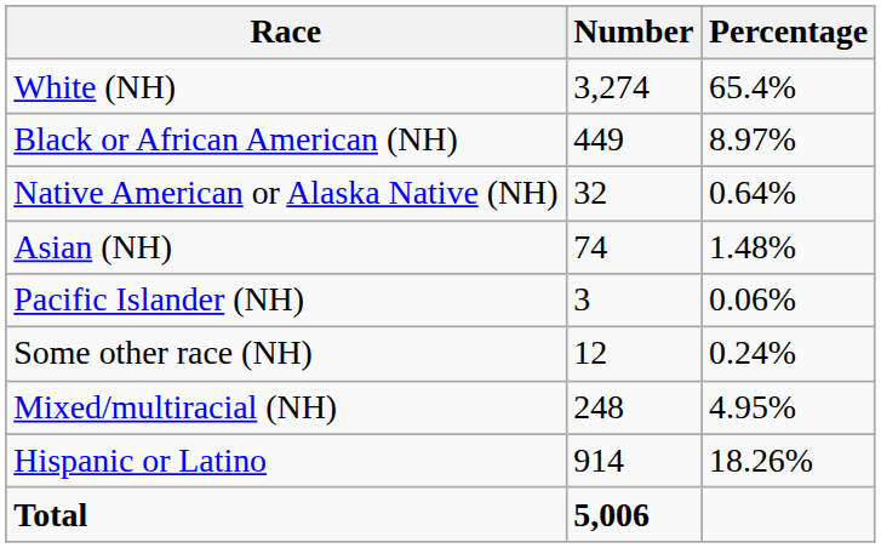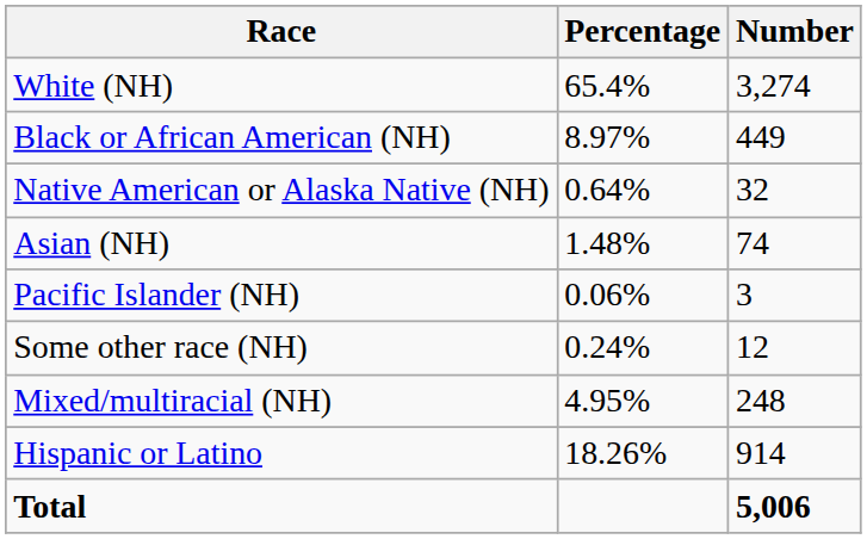columns swapped: Number <-> Percentage
